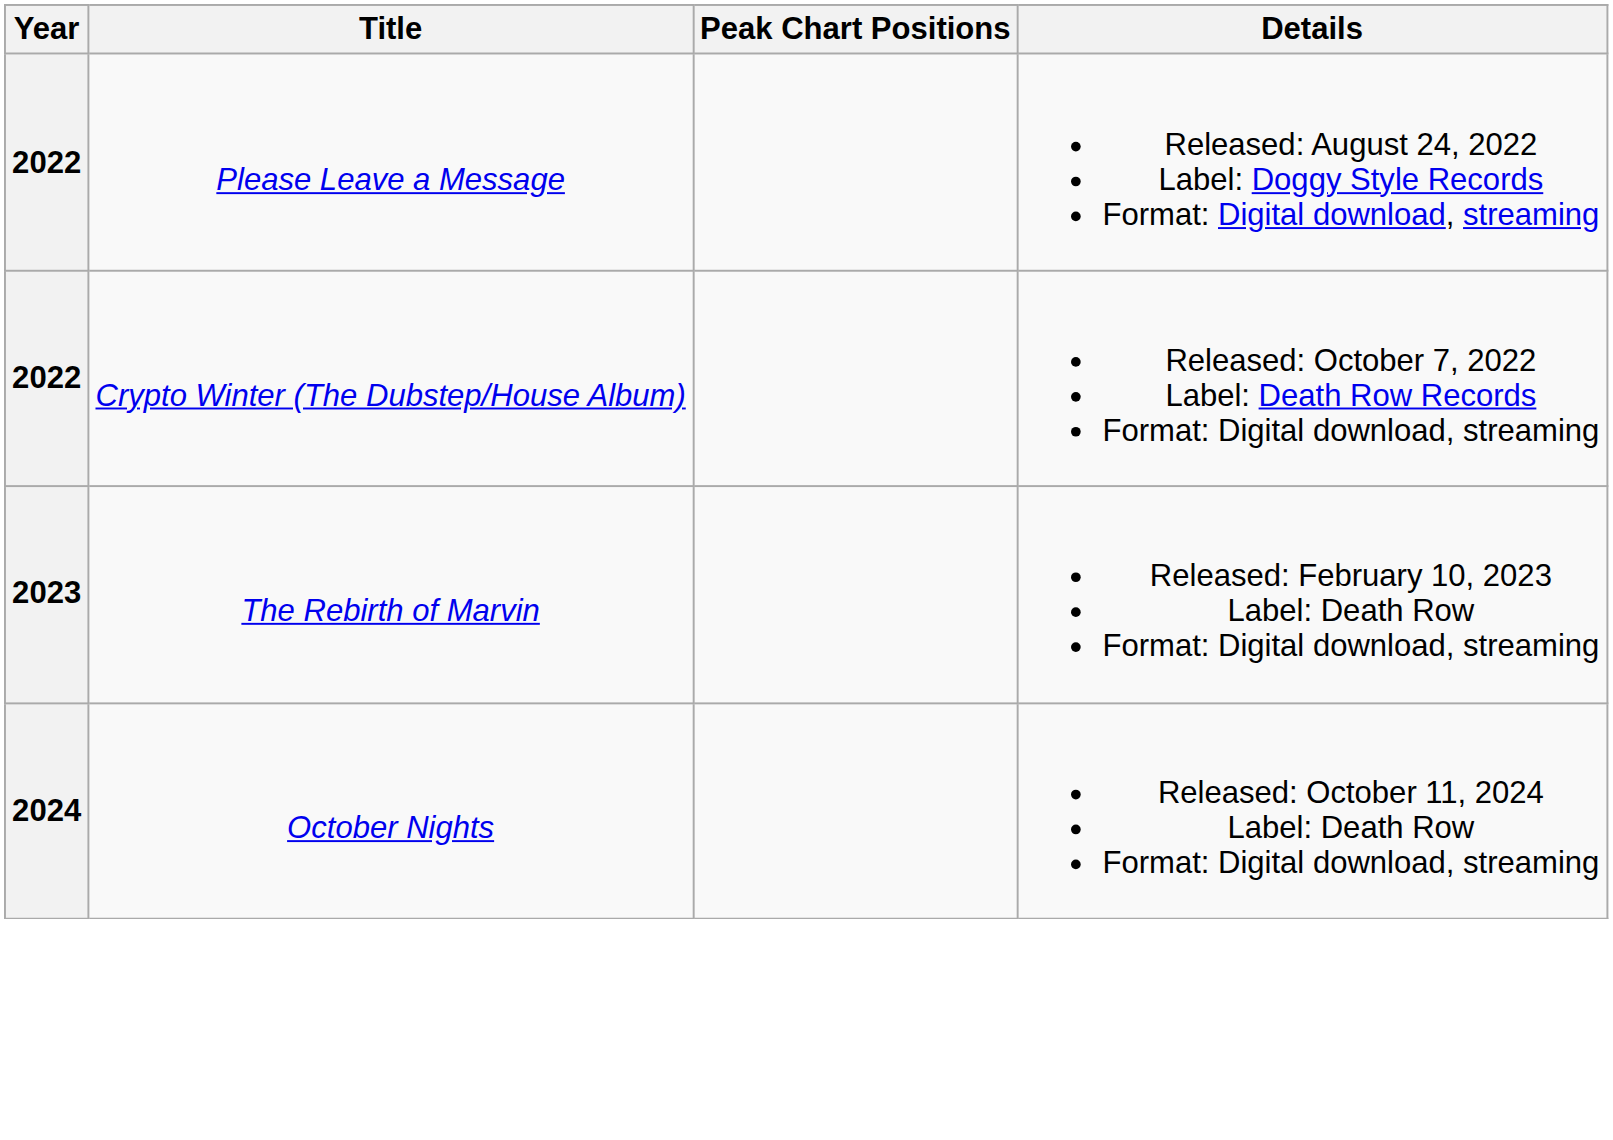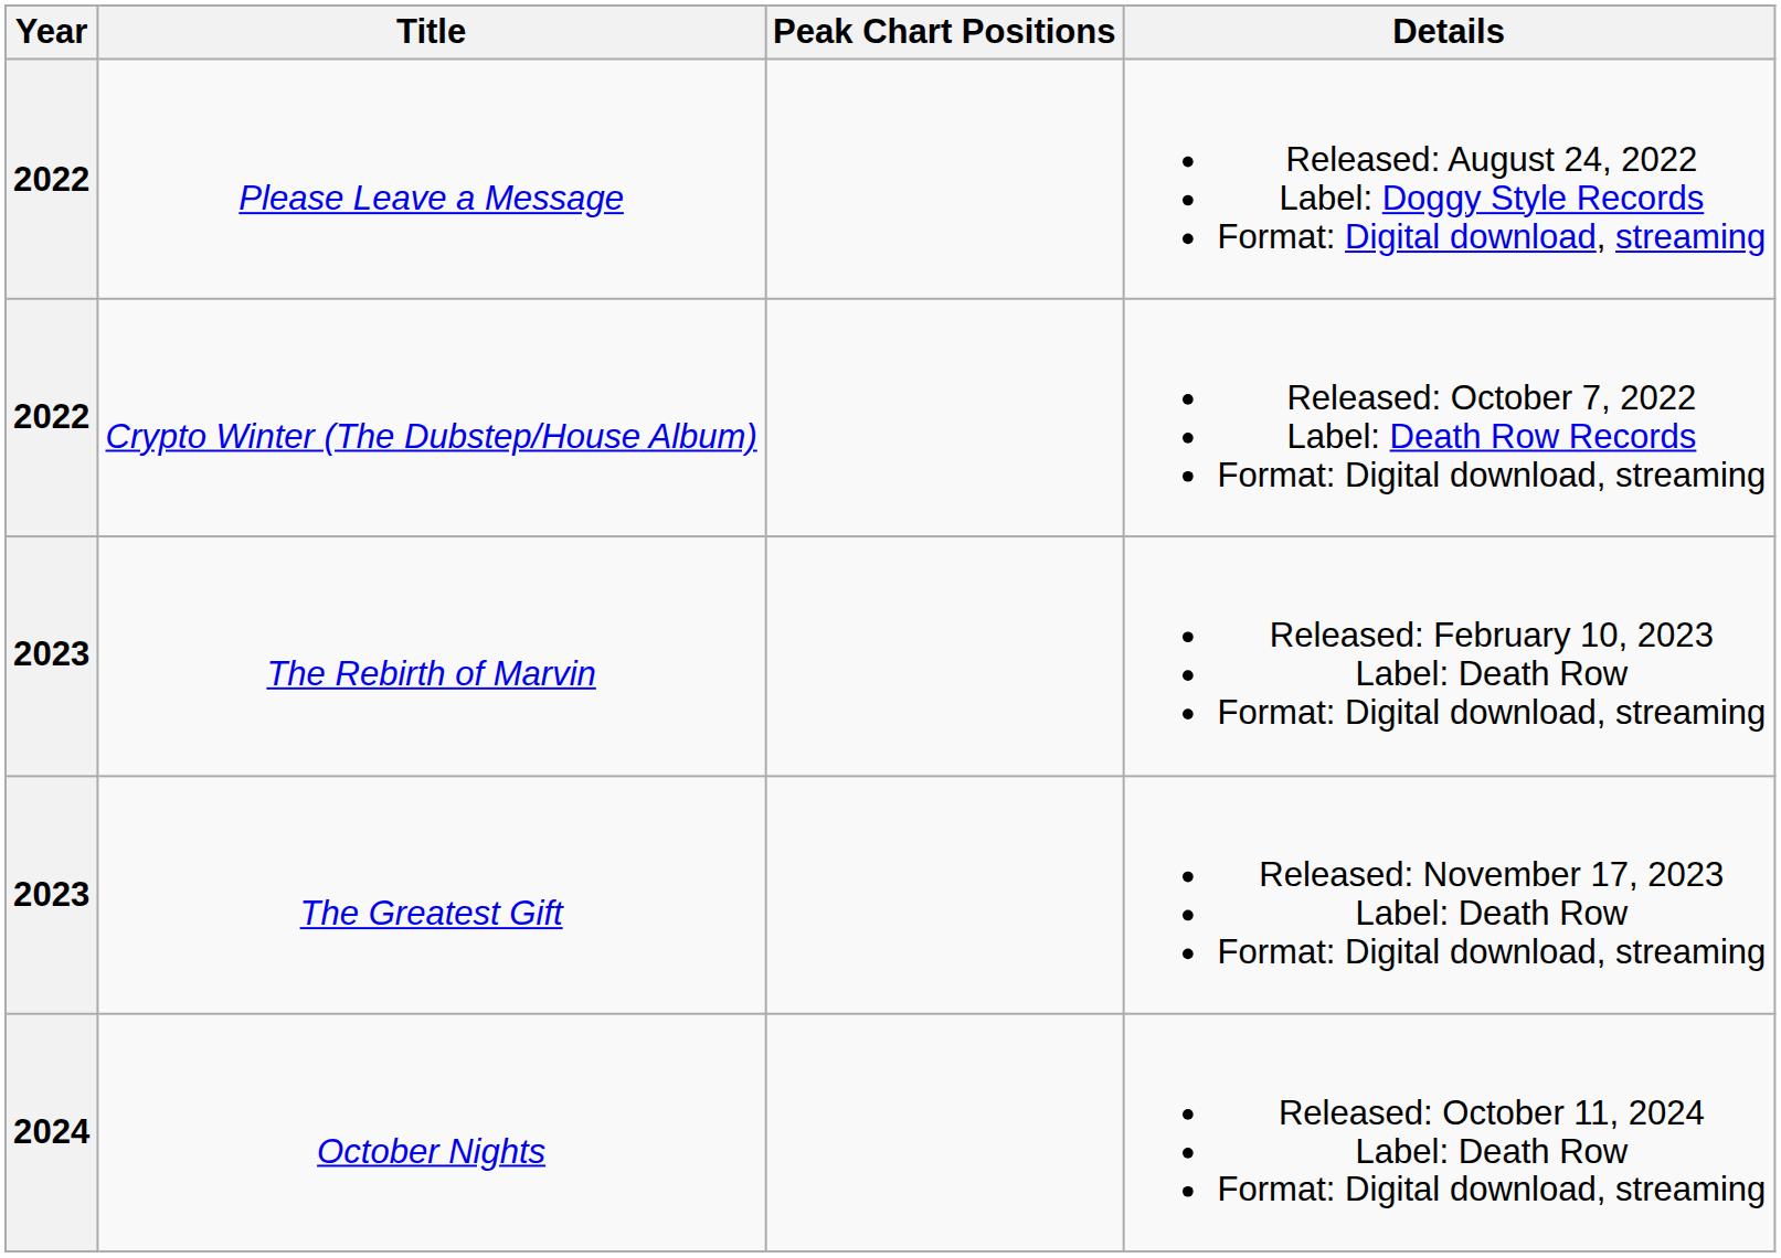+ row: 2023 | The Greatest Gift | Released: November 17, 2023 Label: Death Row Format: Digital download, streaming
